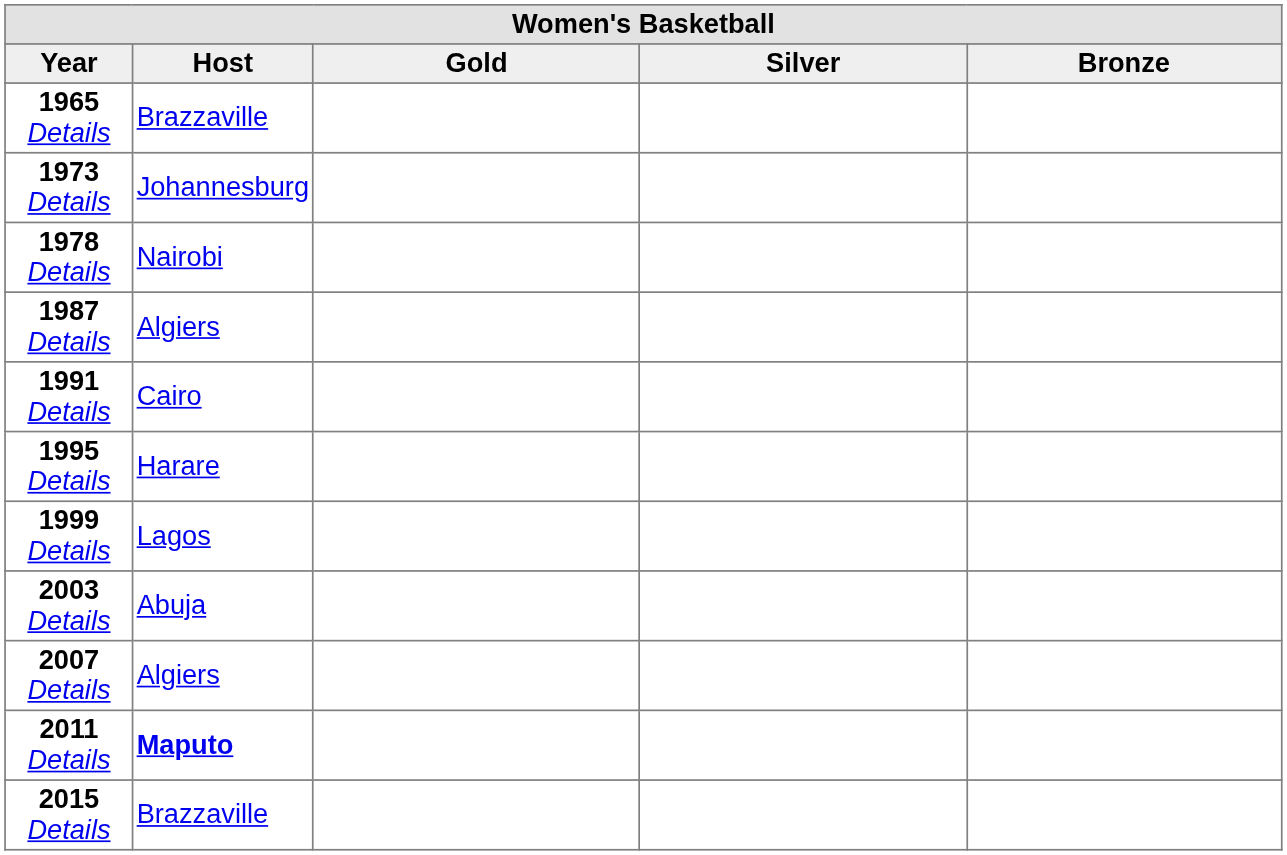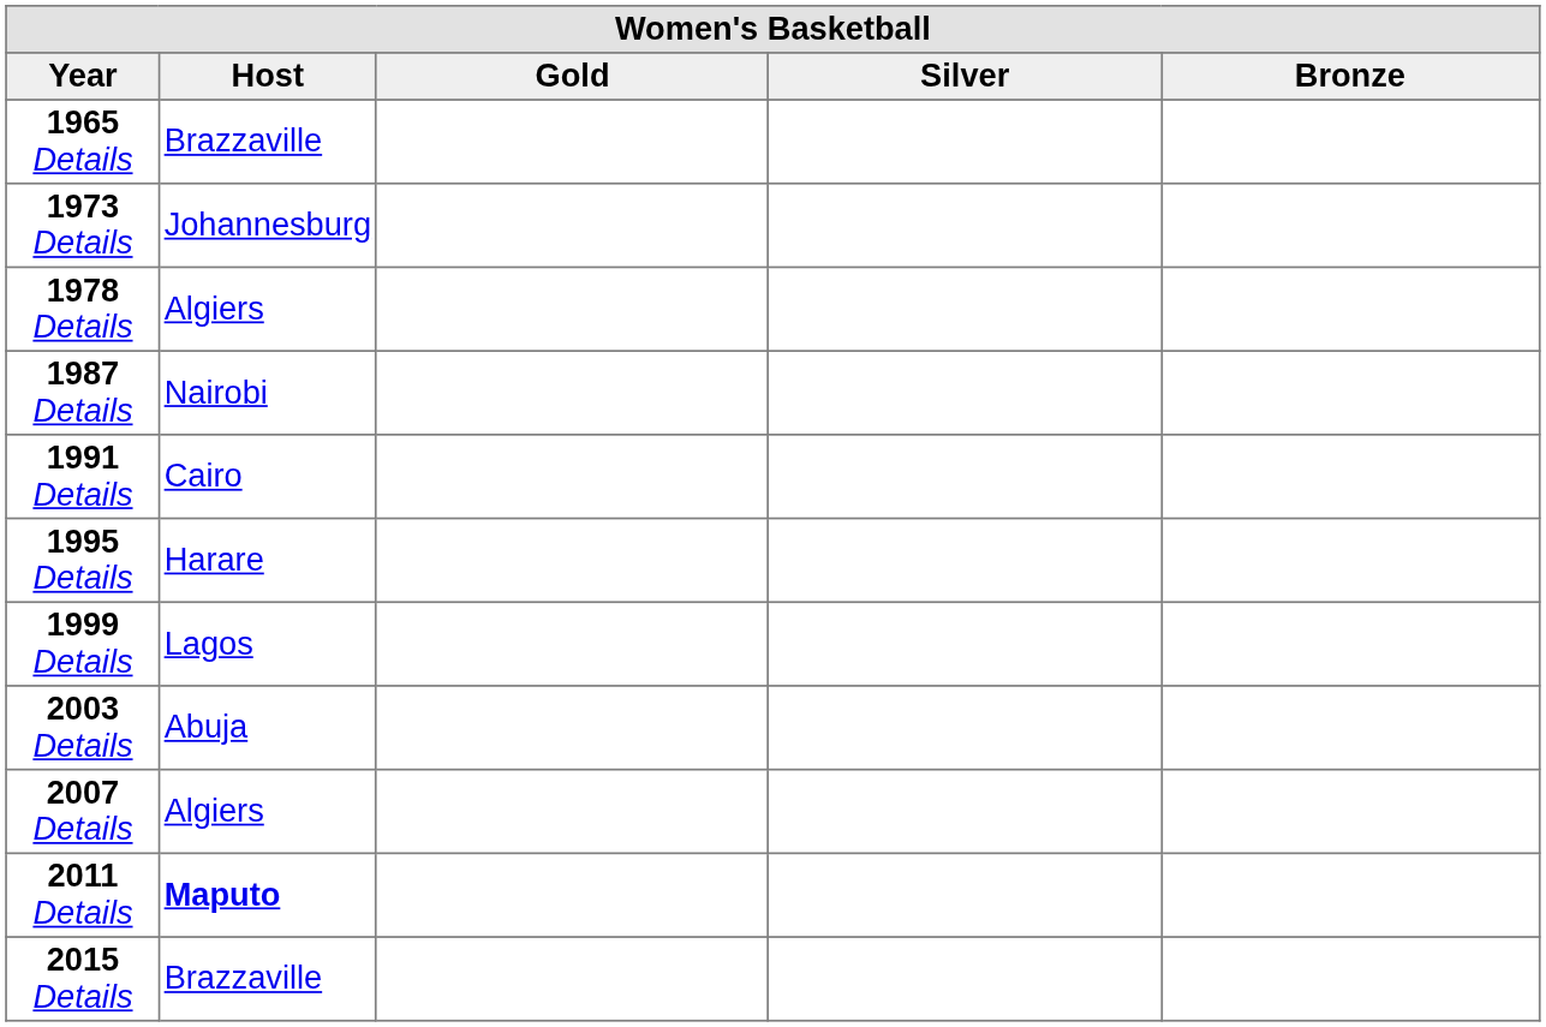1978 Details | Host: Nairobi -> Algiers
1987 Details | Host: Algiers -> Nairobi
